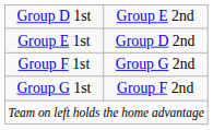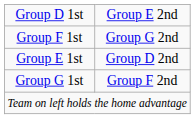rows swapped: Group E 1st <-> Group F 1st
